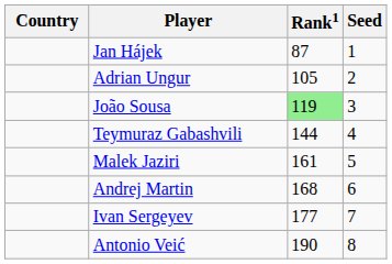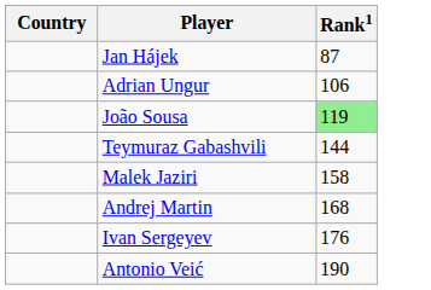- column: Seed | 1 | 2 | 3 | 4 | 5 | 6 | 7 | 8
Adrian Ungur | Rank1: 105 -> 106
Malek Jaziri | Rank1: 161 -> 158
Ivan Sergeyev | Rank1: 177 -> 176
